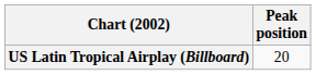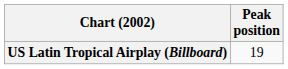US Latin Tropical Airplay (Billboard) | Peak position: 20 -> 19
